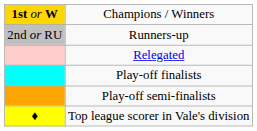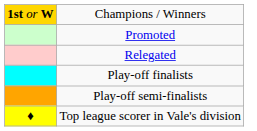- row: 2nd or RU | Runners-up
+ row: Promoted
